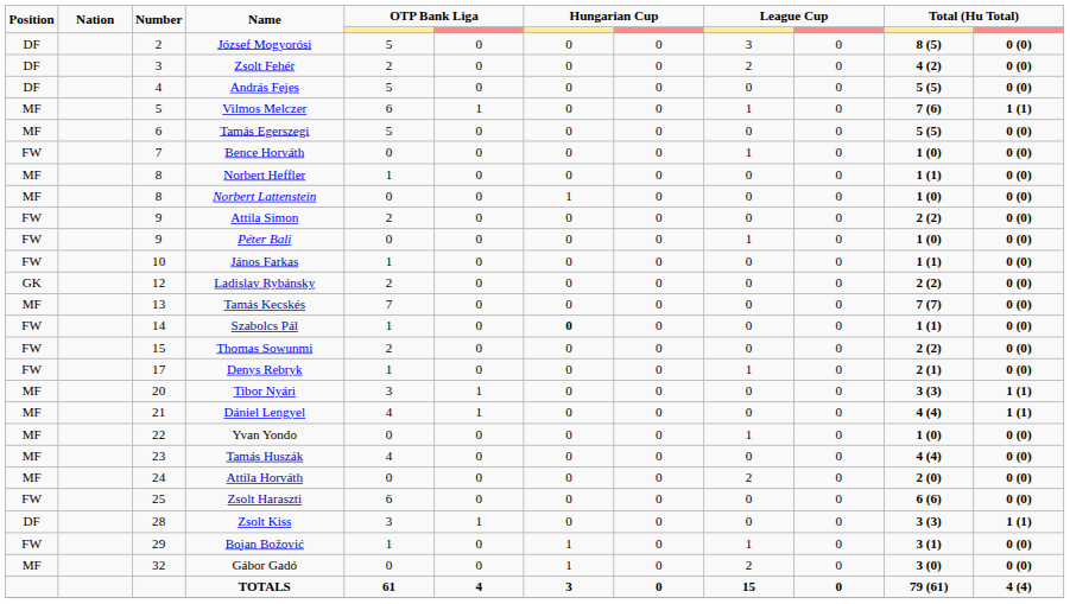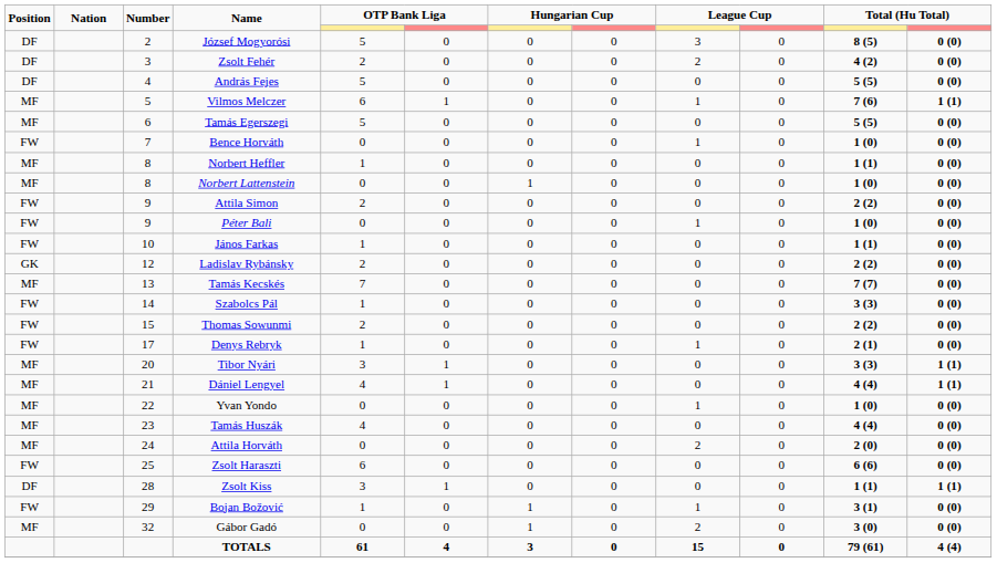Szabolcs Pál | column 7: bold -> normal
Szabolcs Pál | column 11: 1 (1) -> 3 (3)
Zsolt Kiss | column 11: 3 (3) -> 1 (1)
